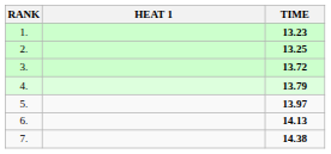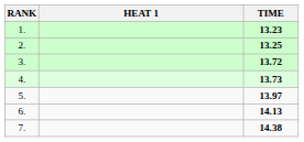4. | TIME: 13.79 -> 13.73
